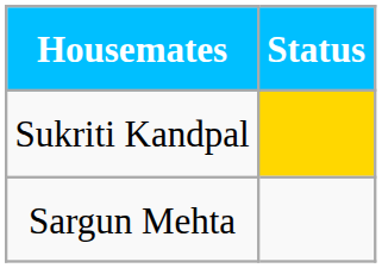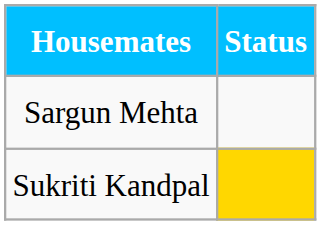rows swapped: Sargun Mehta <-> Sukriti Kandpal
